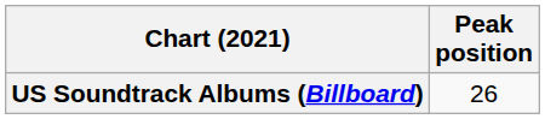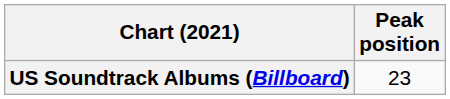US Soundtrack Albums (Billboard) | Peak position: 26 -> 23
